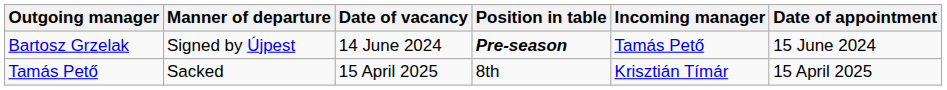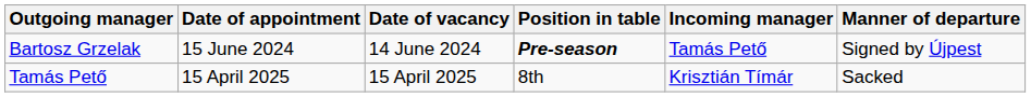columns swapped: Manner of departure <-> Date of appointment
